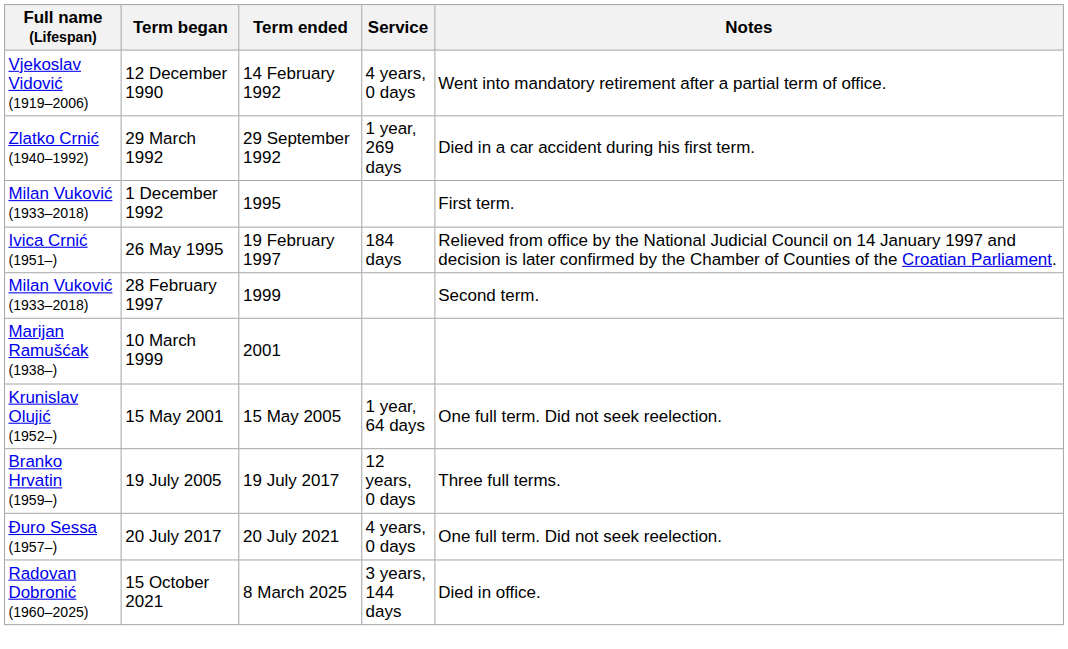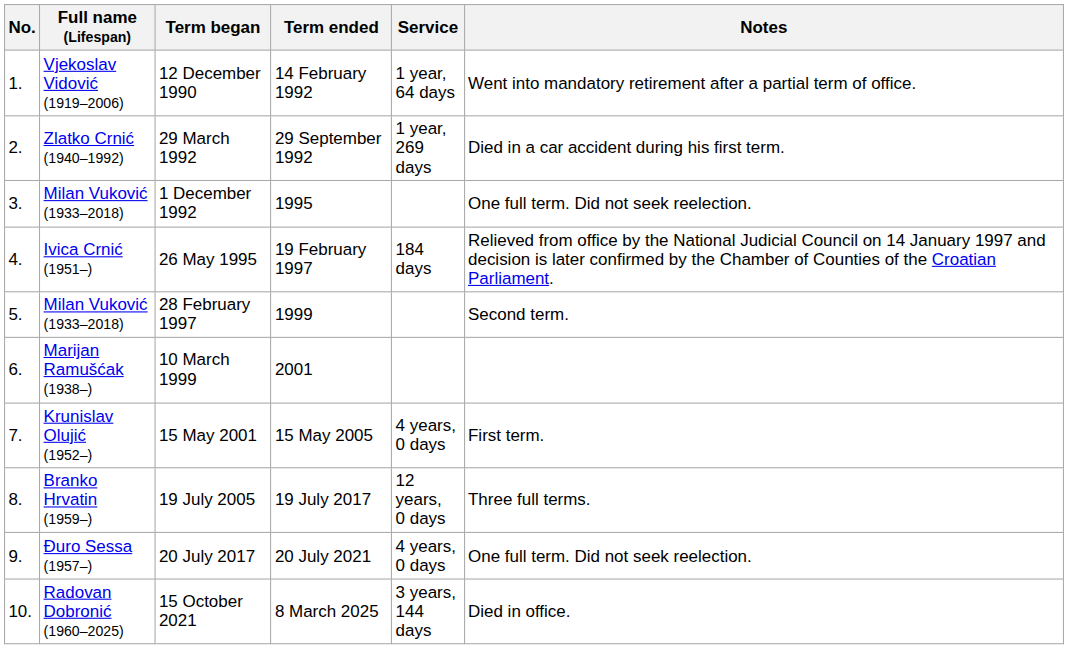+ column: No. | 1. | 2. | 3. | 4. | 5. | 6. | 7. | 8. | 9. | 10.
12 December 1990 | Service: 4 years, 0 days -> 1 year, 64 days
1 December 1992 | Notes: First term. -> One full term. Did not seek reelection.
15 May 2001 | Service: 1 year, 64 days -> 4 years, 0 days
15 May 2001 | Notes: One full term. Did not seek reelection. -> First term.
